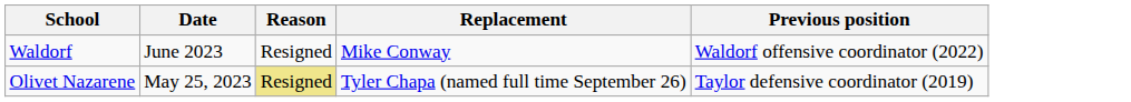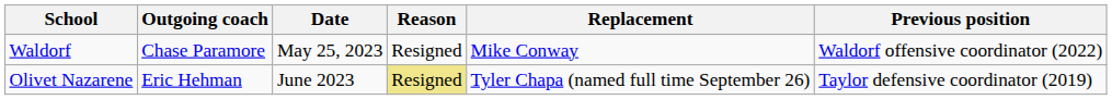+ column: Outgoing coach | Chase Paramore | Eric Hehman
Waldorf | Date: June 2023 -> May 25, 2023
Olivet Nazarene | Date: May 25, 2023 -> June 2023
